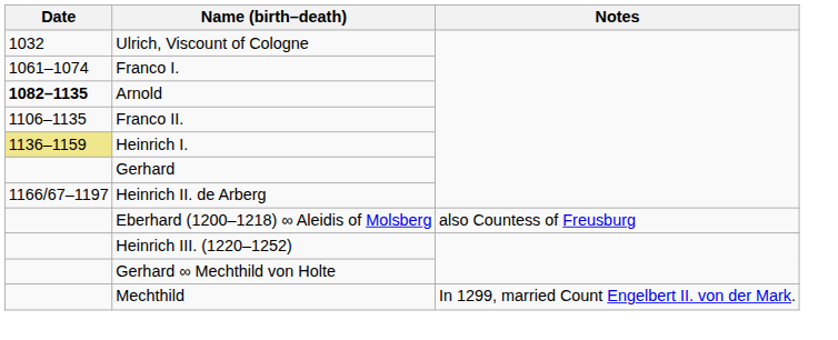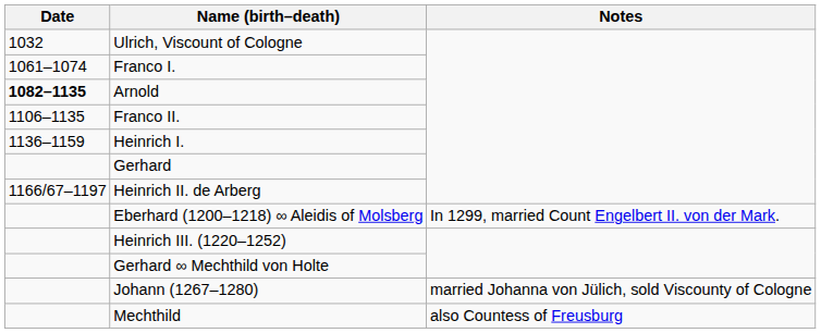Heinrich I. | Date: khaki background -> no background
Eberhard (1200–1218) ∞ Aleidis of Molsberg | Notes: also Countess of Freusburg -> In 1299, married Count Engelbert II. von der Mark.
+ row: Johann (1267–1280) | married Johanna von Jülich, sold Viscounty of Cologne
Mechthild | Notes: In 1299, married Count Engelbert II. von der Mark. -> also Countess of Freusburg
